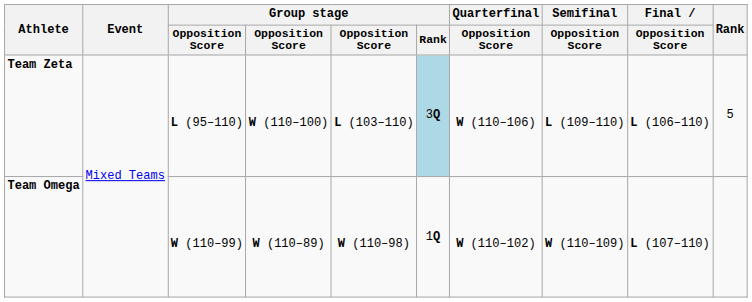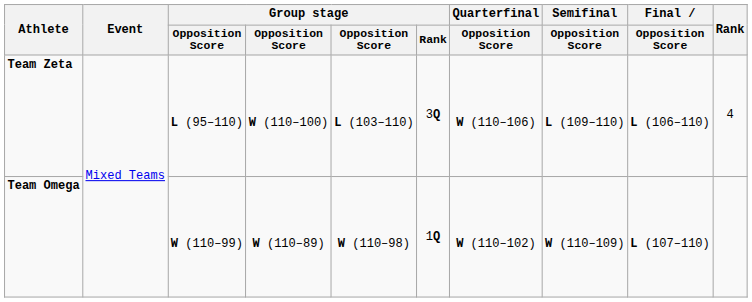Team Zeta | Group stage / Rank: lightblue background -> no background
Team Zeta | Rank: 5 -> 4
